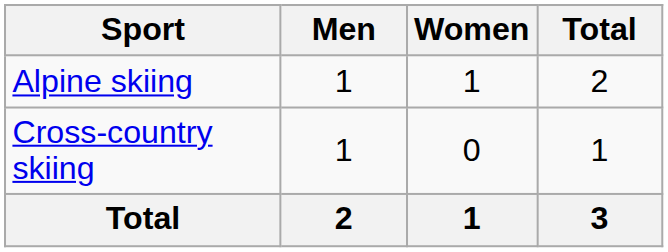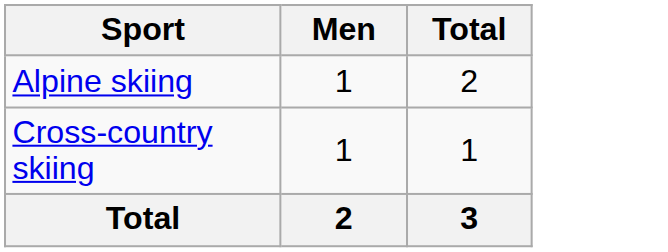- column: Women | 1 | 0 | 1
